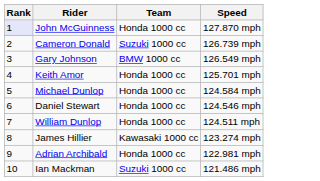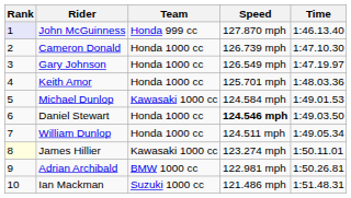+ column: Time | 1:46.13.40 | 1:47.10.30 | 1:47.19.97 | 1:48.03.36 | 1:49.01.53 | 1:49.03.50 | 1:49.05.34 | 1:50.11.01 | 1:50.26.81 | 1:51.48.31
John McGuinness | Team: Honda 1000 cc -> Honda 999 cc
Cameron Donald | Team: Suzuki 1000 cc -> Honda 1000 cc
Gary Johnson | Team: BMW 1000 cc -> Honda 1000 cc
Michael Dunlop | Team: Honda 1000 cc -> Kawasaki 1000 cc
Daniel Stewart | Speed: normal -> bold
James Hillier | Rank: no background -> lightyellow background
Adrian Archibald | Team: Honda 1000 cc -> BMW 1000 cc
